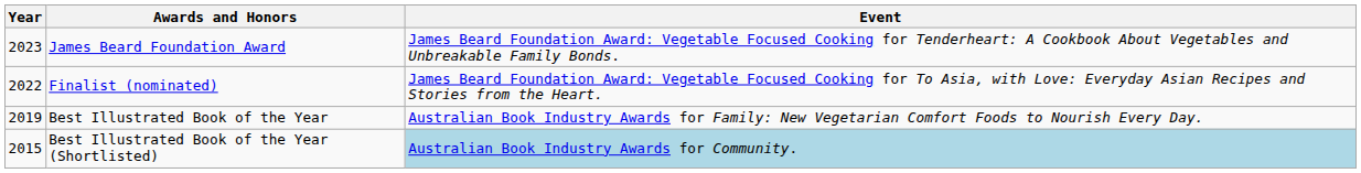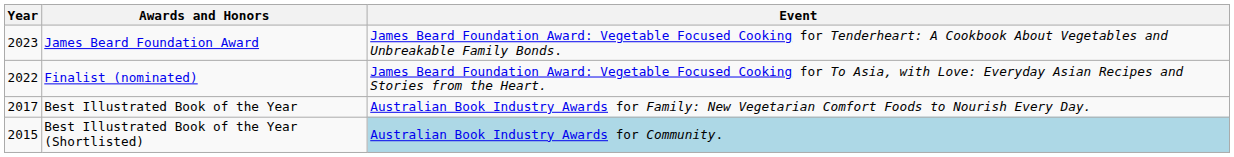Best Illustrated Book of the Year | Year: 2019 -> 2017
